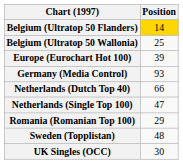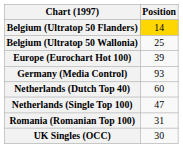Netherlands (Dutch Top 40) | Position: 66 -> 60
Romania (Romanian Top 100) | Position: 29 -> 31
- row: Sweden (Topplistan) | 48
